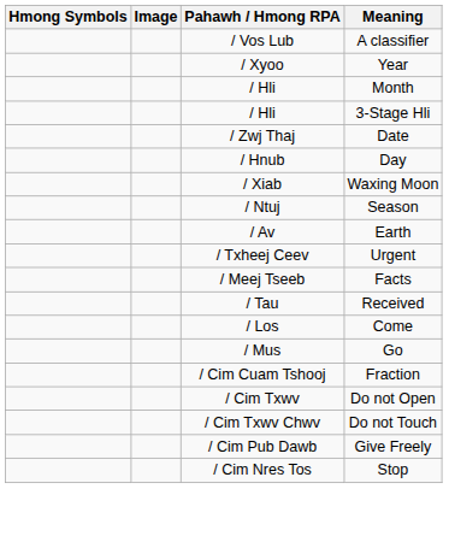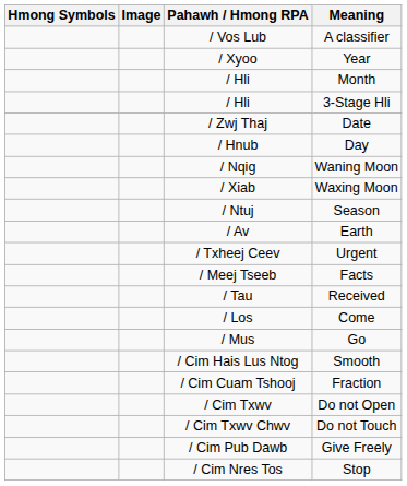+ row: / Nqig | Waning Moon
+ row: / Cim Hais Lus Ntog | Smooth
